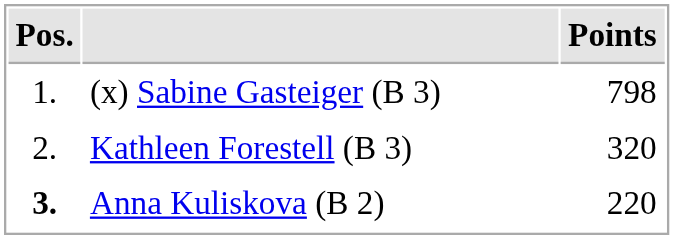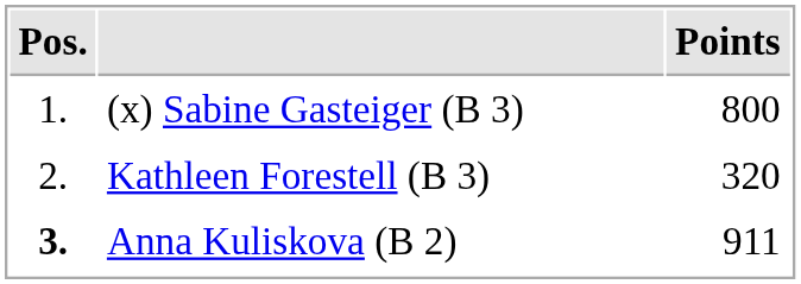(x) Sabine Gasteiger (B 3) | Points: 798 -> 800
Anna Kuliskova (B 2) | Points: 220 -> 911
